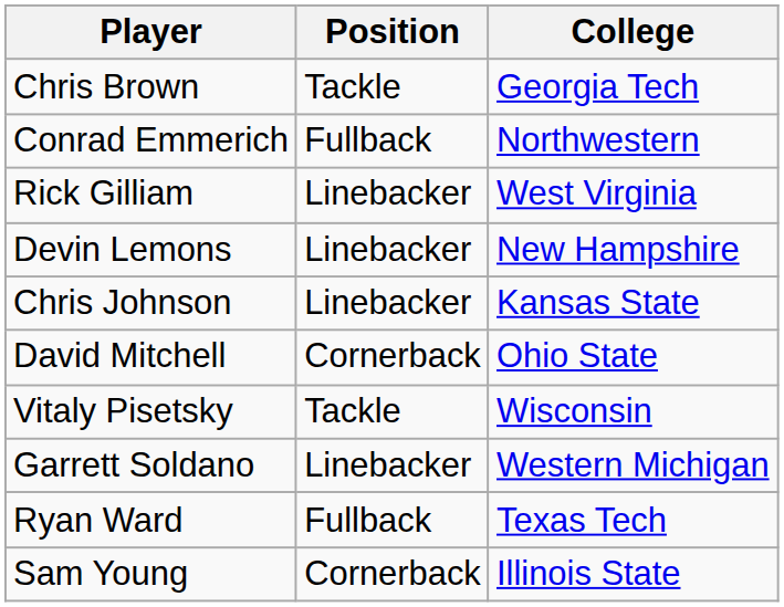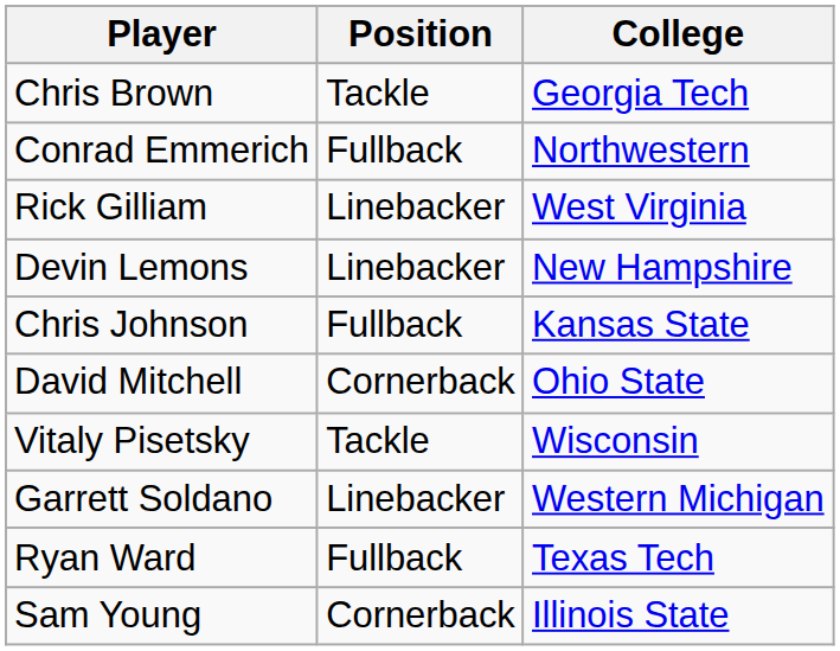Chris Johnson | Position: Linebacker -> Fullback
